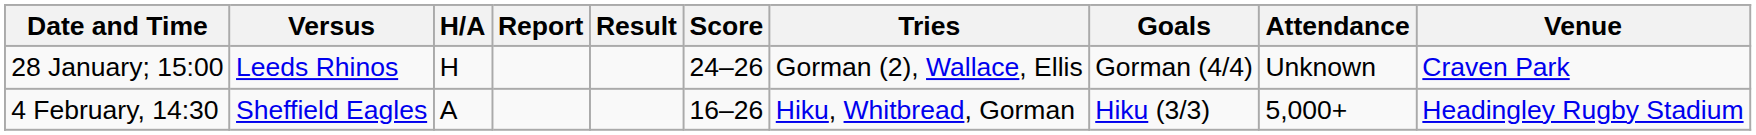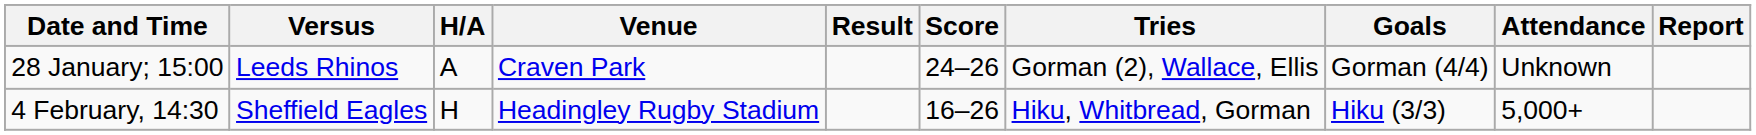columns swapped: Venue <-> Report
28 January; 15:00 | H/A: H -> A
4 February, 14:30 | H/A: A -> H
